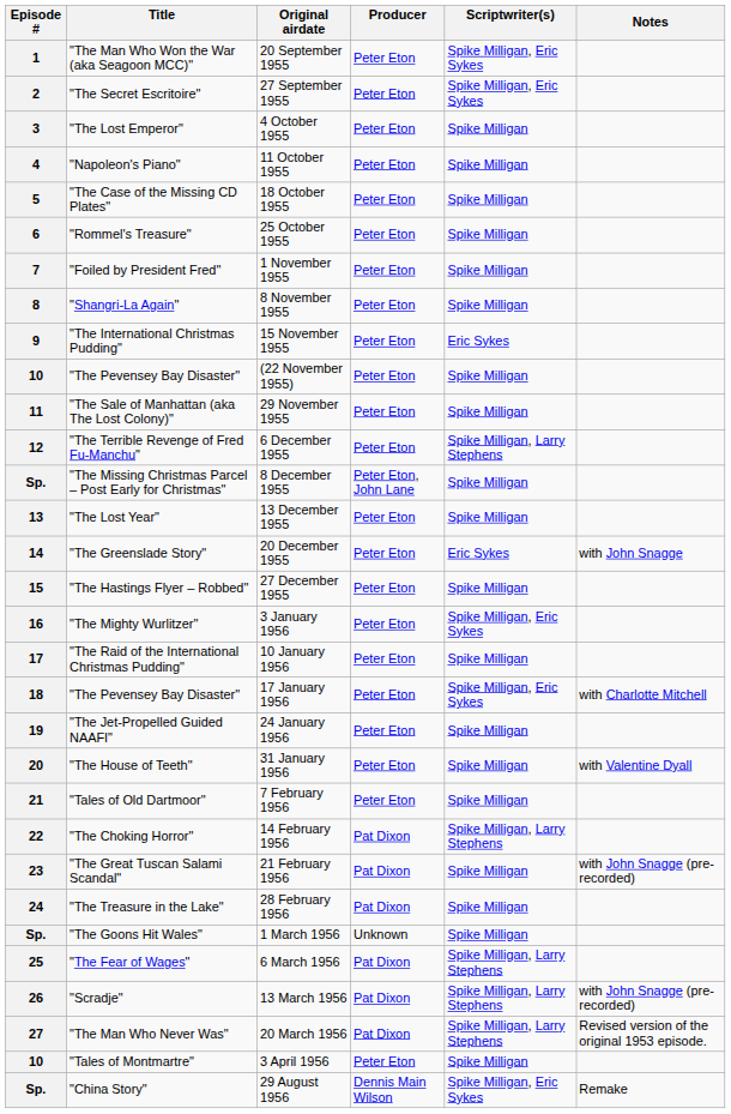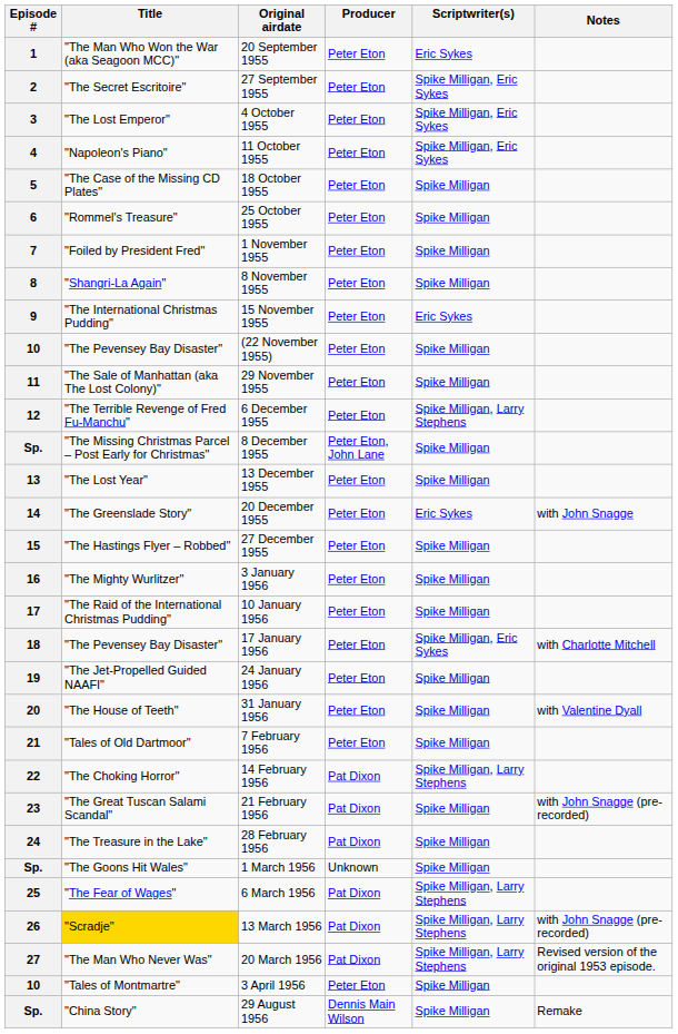1 | Scriptwriter(s): Spike Milligan, Eric Sykes -> Eric Sykes
3 | Scriptwriter(s): Spike Milligan -> Spike Milligan, Eric Sykes
4 | Scriptwriter(s): Spike Milligan -> Spike Milligan, Eric Sykes
16 | Scriptwriter(s): Spike Milligan, Eric Sykes -> Spike Milligan
26 | Title: no background -> gold background
Sp. / 29 August 1956 | Scriptwriter(s): Spike Milligan, Eric Sykes -> Spike Milligan
